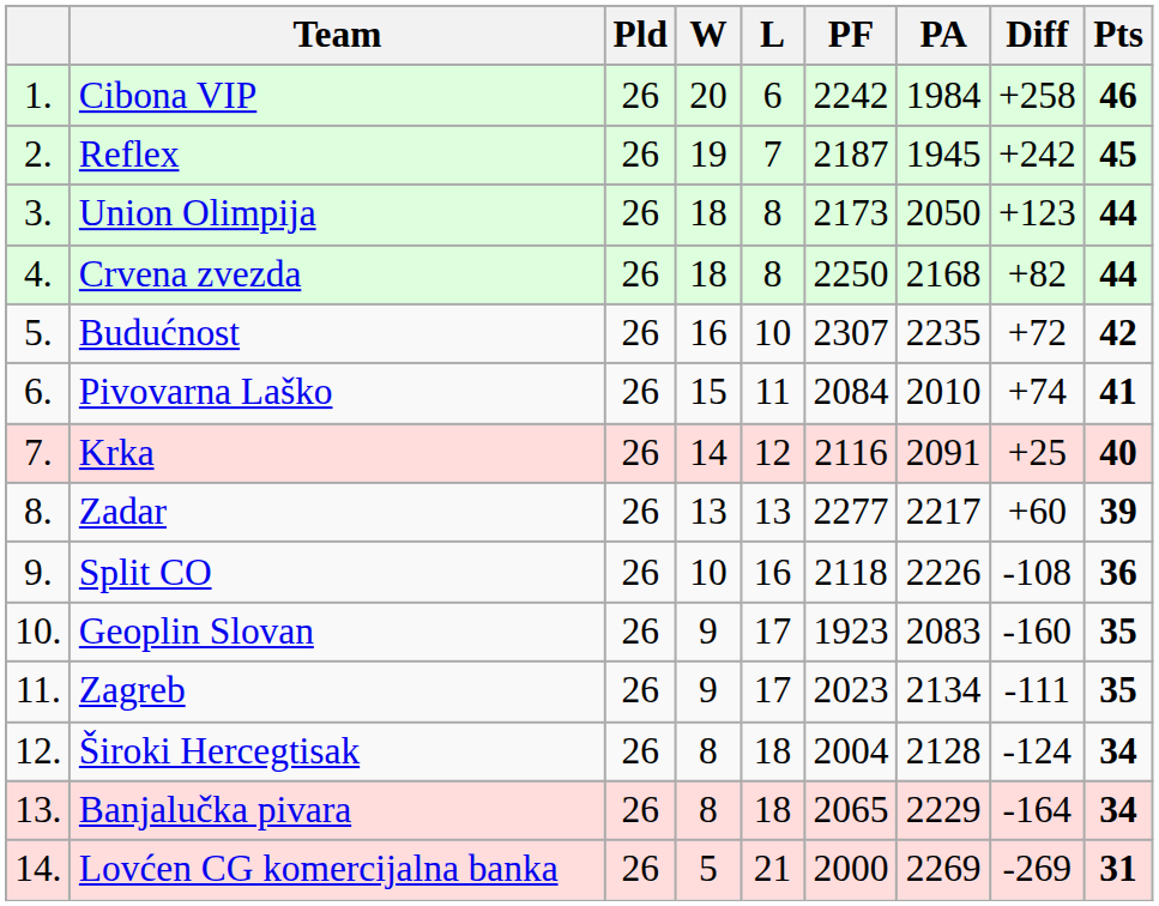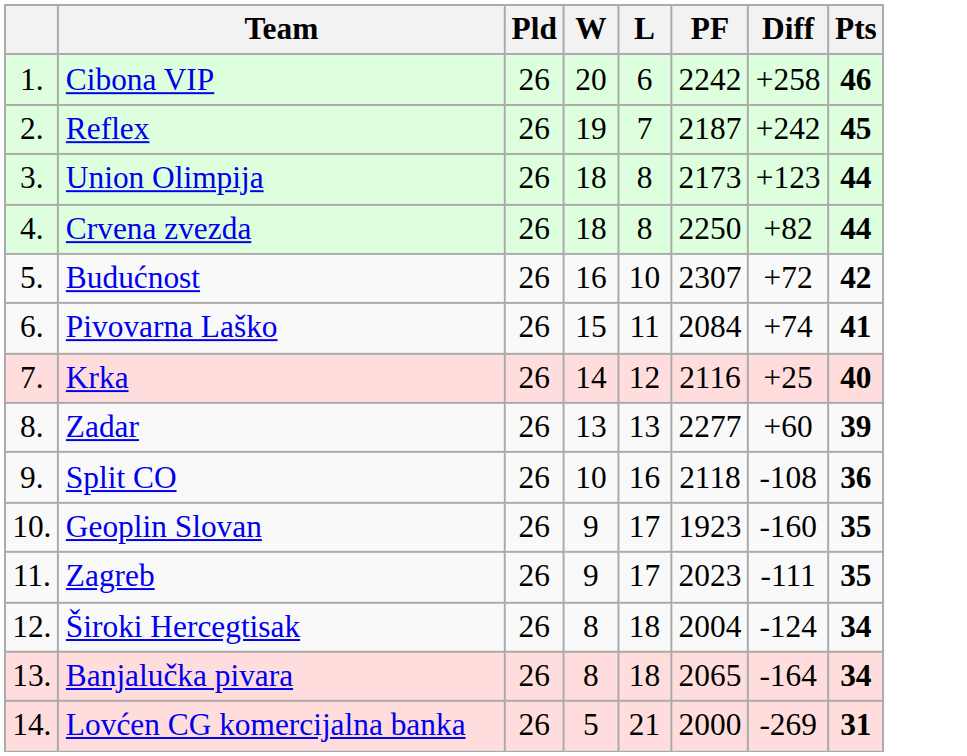- column: PA | 1984 | 1945 | 2050 | 2168 | 2235 | 2010 | 2091 | 2217 | 2226 | 2083 | 2134 | 2128 | 2229 | 2269
